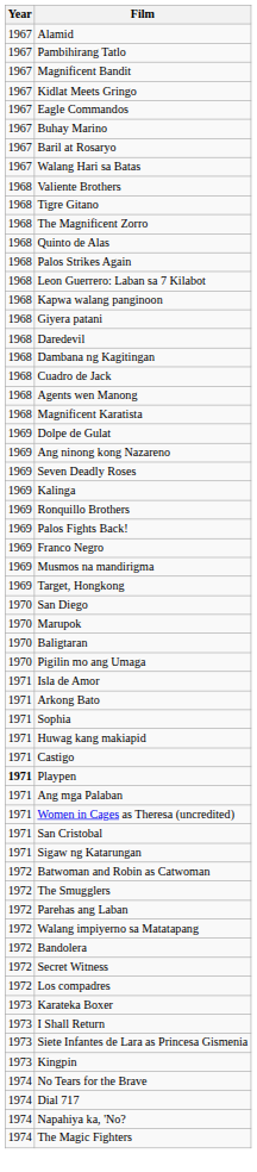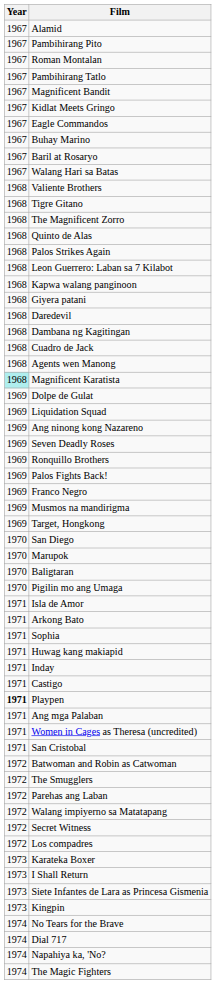+ row: 1967 | Pambihirang Pito
+ row: 1967 | Roman Montalan
Magnificent Karatista | Year: no background -> paleturquoise background
+ row: 1969 | Liquidation Squad
- row: 1969 | Kalinga
+ row: 1971 | Inday
- row: 1971 | Sigaw ng Katarungan
- row: 1972 | Bandolera
